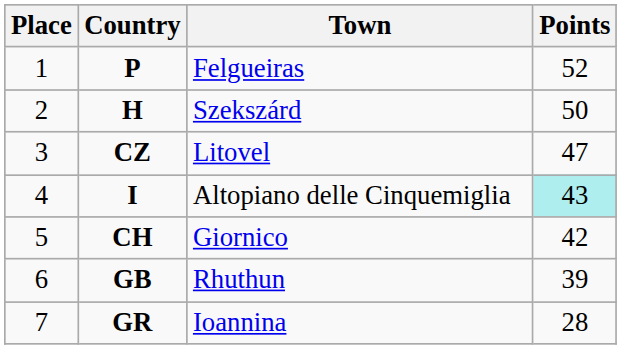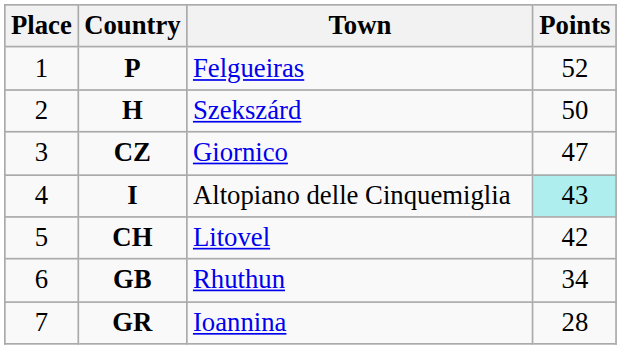CZ | Town: Litovel -> Giornico
CH | Town: Giornico -> Litovel
GB | Points: 39 -> 34
